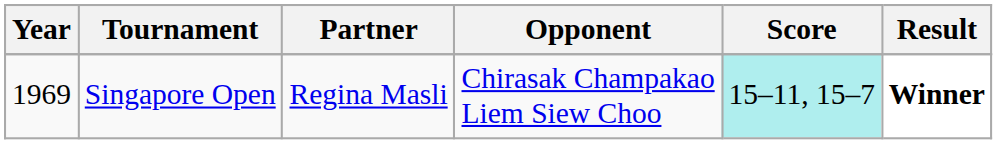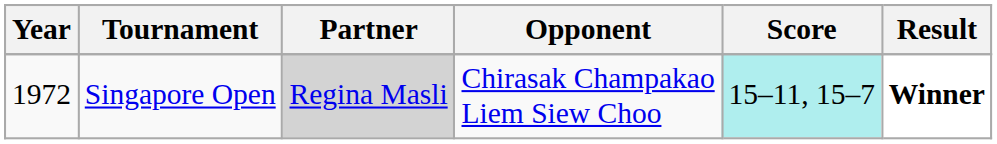Singapore Open | Year: 1969 -> 1972
Singapore Open | Partner: no background -> lightgrey background
